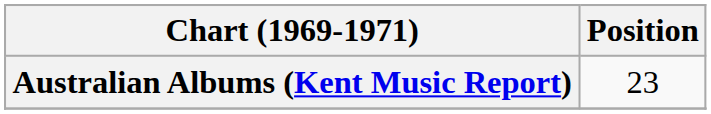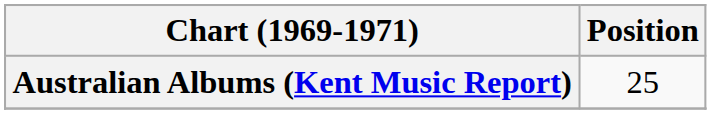Australian Albums (Kent Music Report) | Position: 23 -> 25
